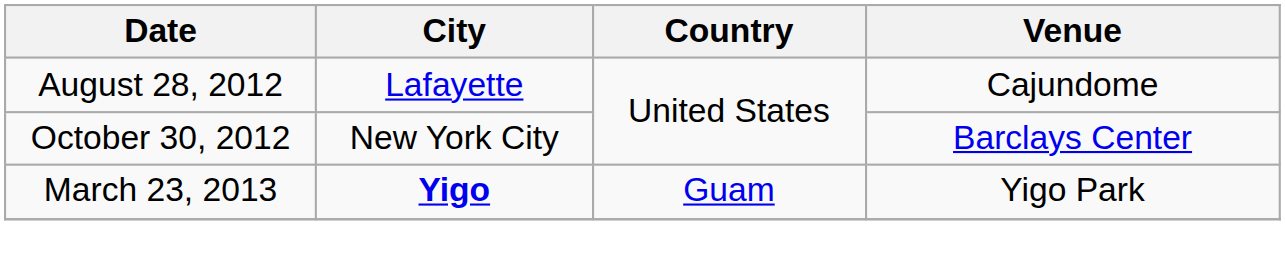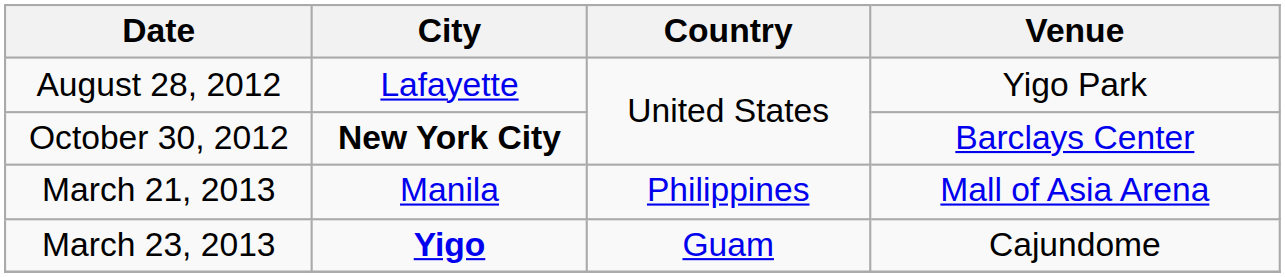August 28, 2012 | Venue: Cajundome -> Yigo Park
October 30, 2012 | City: normal -> bold
+ row: March 21, 2013 | Manila | Philippines | Mall of Asia Arena
March 23, 2013 | Venue: Yigo Park -> Cajundome
